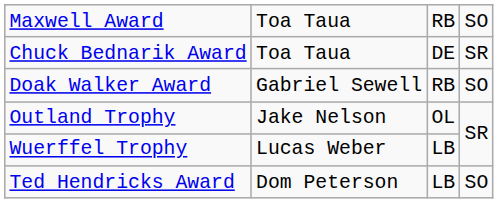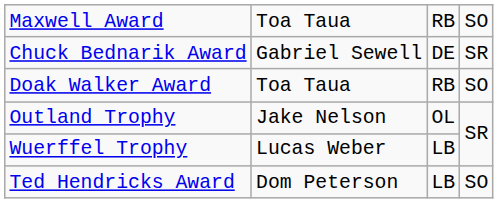Chuck Bednarik Award | column 2: Toa Taua -> Gabriel Sewell
Doak Walker Award | column 2: Gabriel Sewell -> Toa Taua
